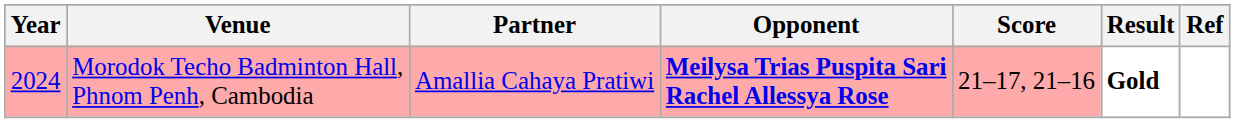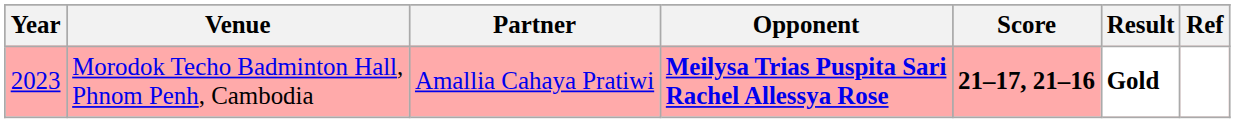Morodok Techo Badminton Hall, Phnom Penh, Cambodia | Year: 2024 -> 2023
Morodok Techo Badminton Hall, Phnom Penh, Cambodia | Score: normal -> bold
